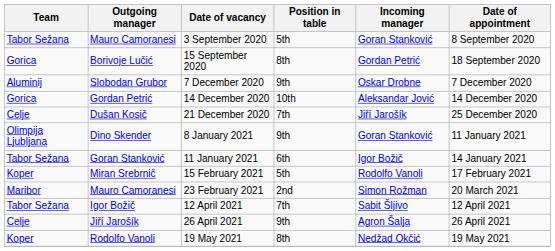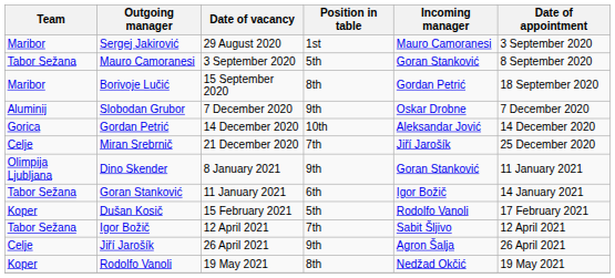+ row: Maribor | Sergej Jakirović | 29 August 2020 | 1st | Mauro Camoranesi | 3 September 2020
15 September 2020 | Team: Gorica -> Maribor
21 December 2020 | Outgoing manager: Dušan Kosič -> Miran Srebrnič
15 February 2021 | Outgoing manager: Miran Srebrnič -> Dušan Kosič
- row: Maribor | Mauro Camoranesi | 23 February 2021 | 2nd | Simon Rožman | 20 March 2021
